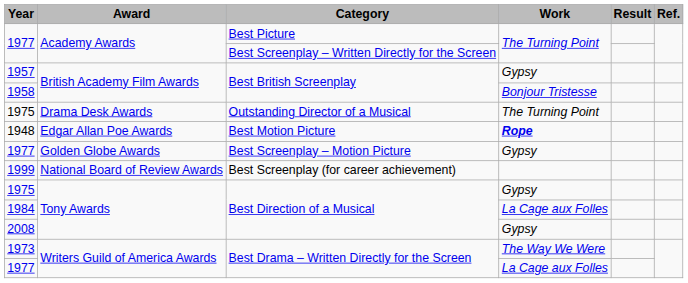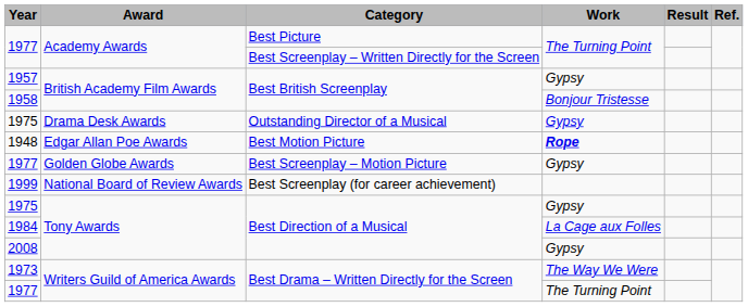1975 / Outstanding Director of a Musical | Work: The Turning Point -> Gypsy
1977 / Best Drama – Written Directly for the Screen | Work: La Cage aux Folles -> The Turning Point
